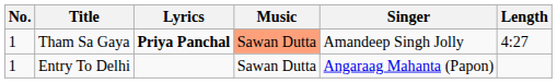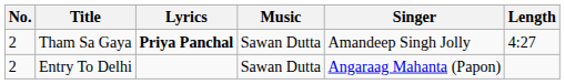Tham Sa Gaya | No.: 1 -> 2
Tham Sa Gaya | Music: lightsalmon background -> no background
Entry To Delhi | No.: 1 -> 2
